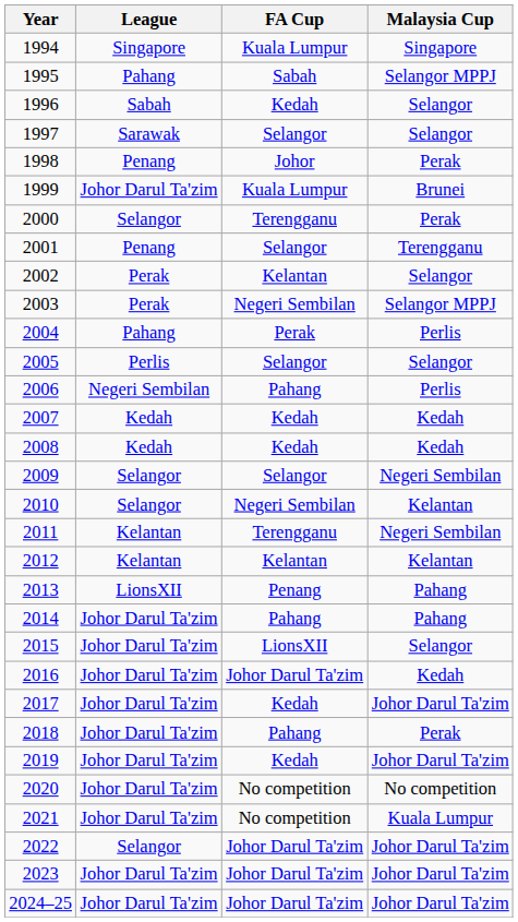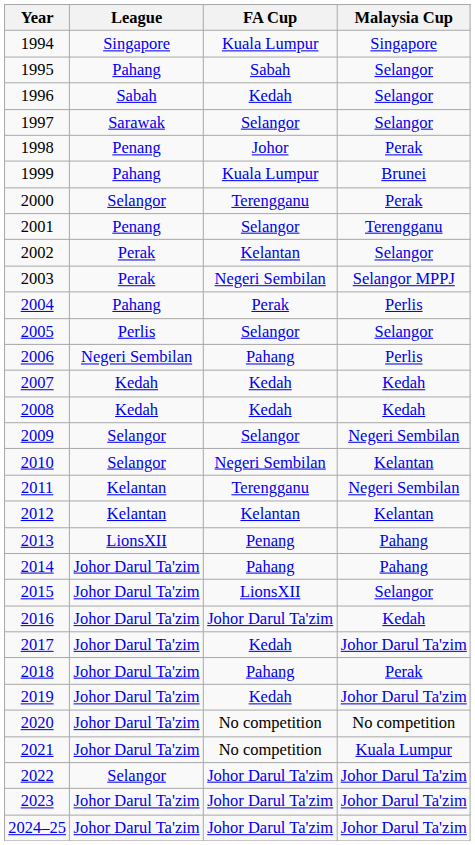1995 | Malaysia Cup: Selangor MPPJ -> Selangor
1999 | League: Johor Darul Ta'zim -> Pahang
